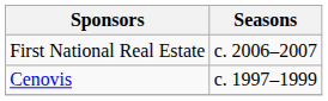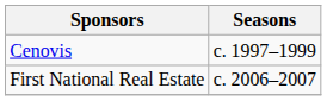rows swapped: Cenovis <-> First National Real Estate
